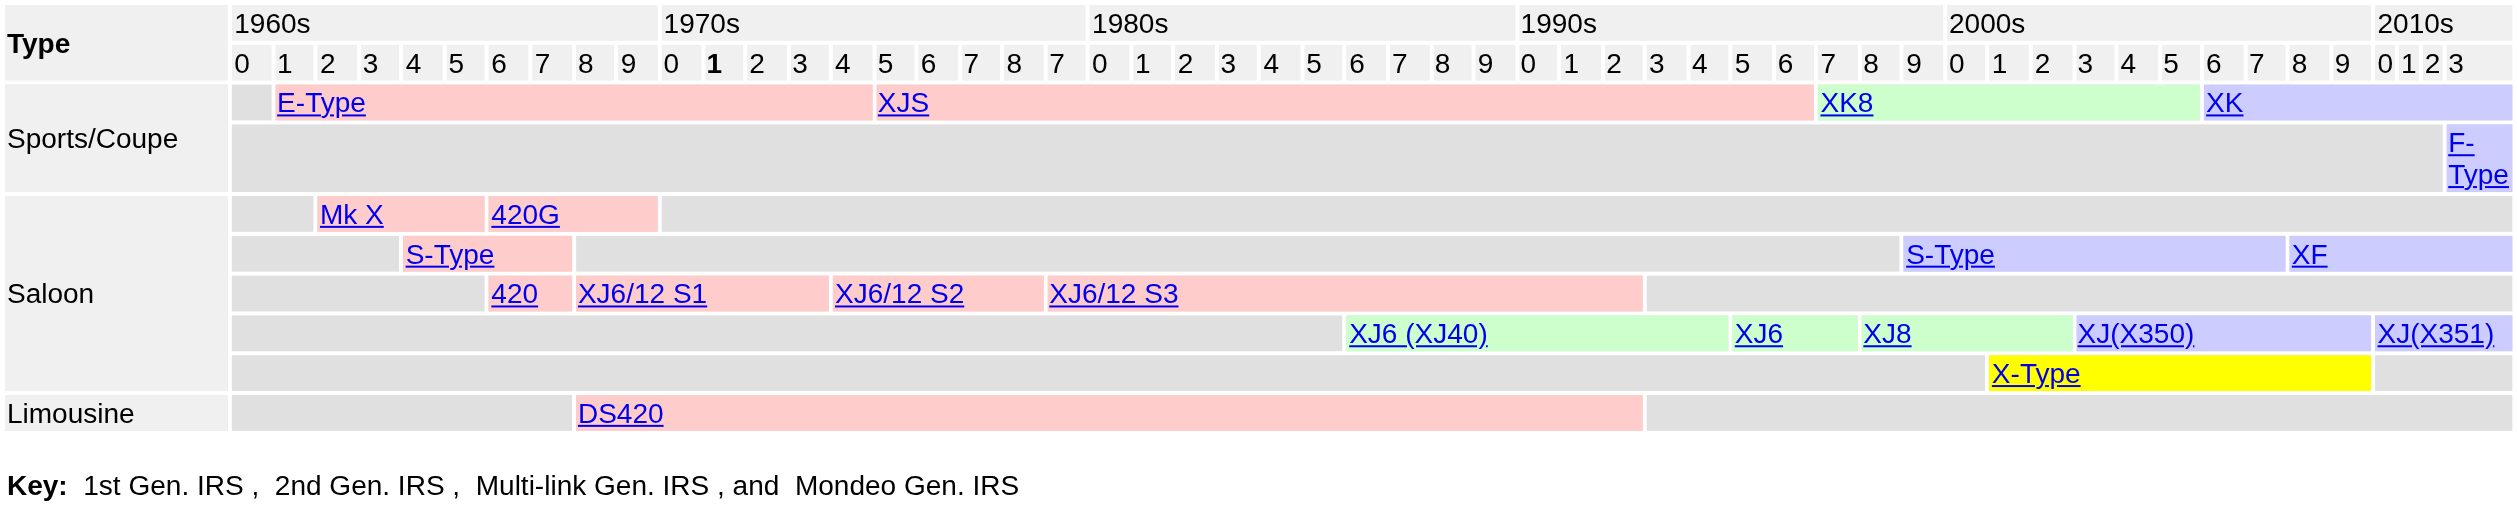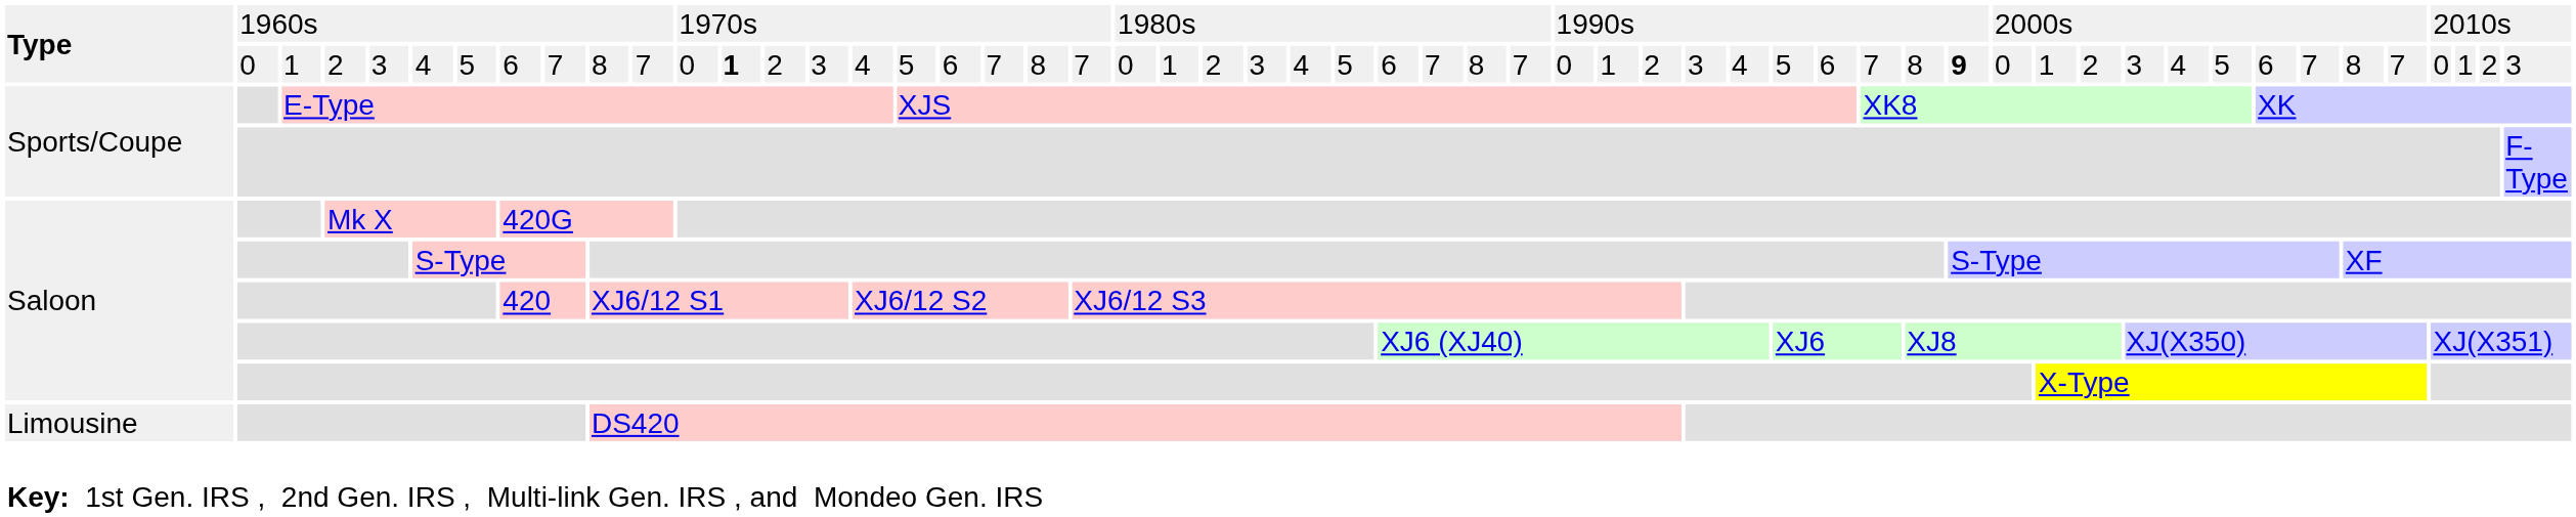Type / 2 | column 11: 9 -> 7
Type / 2 | column 31: 9 -> 7
Type / 2 | column 41: normal -> bold
Type / 2 | column 51: 9 -> 7
